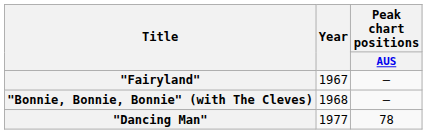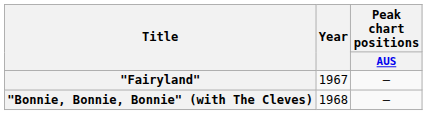- row: "Dancing Man" | 1977 | 78
